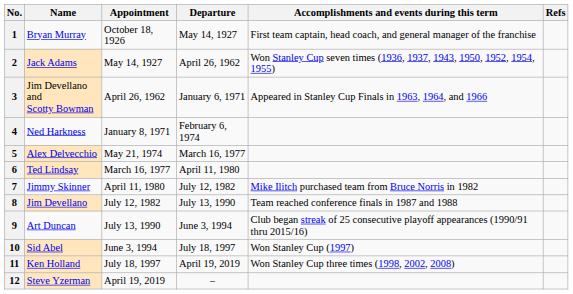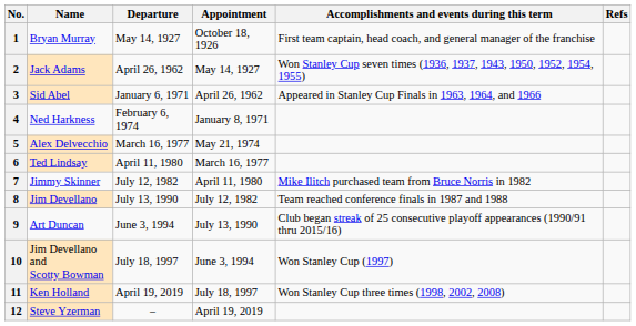columns swapped: Appointment <-> Departure
3 | Name: Jim Devellano and Scotty Bowman -> Sid Abel
10 | Name: Sid Abel -> Jim Devellano and Scotty Bowman
